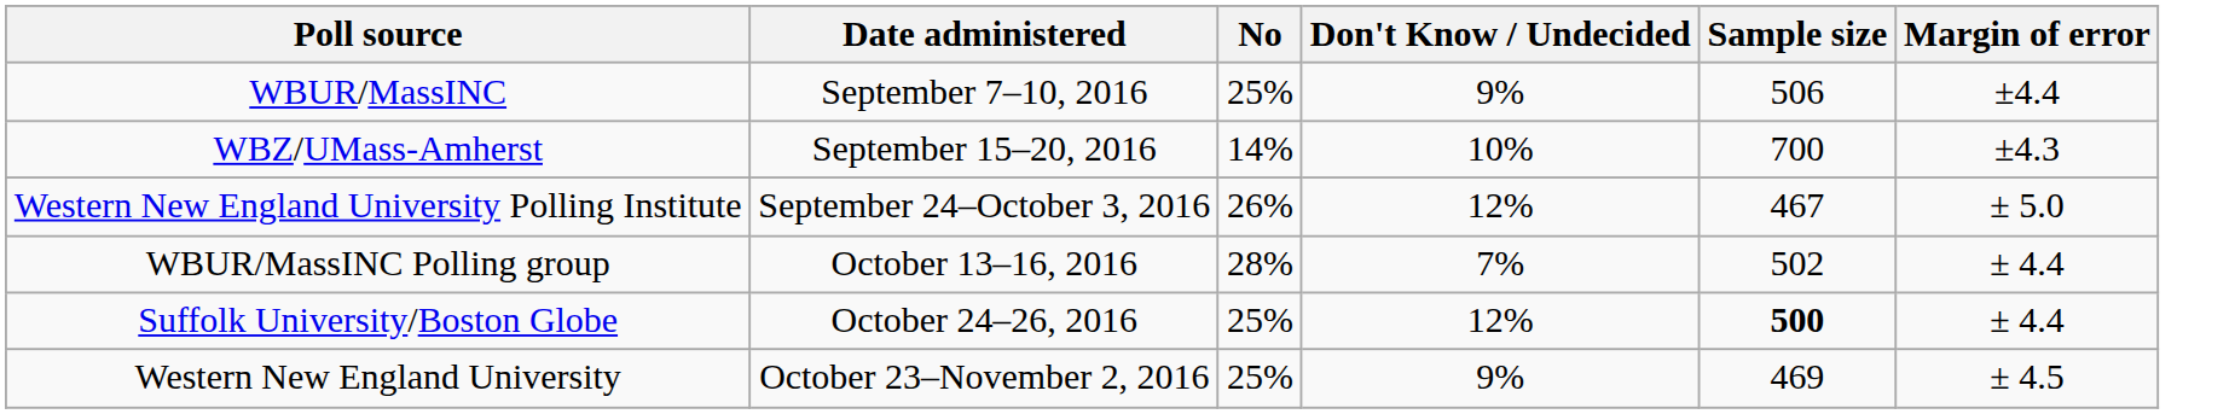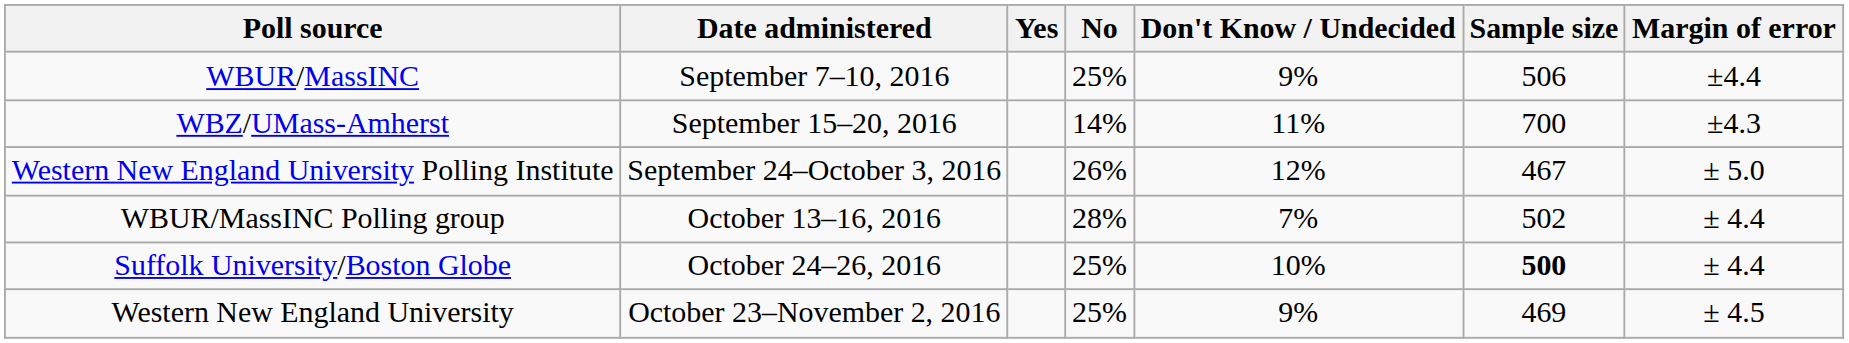+ column: Yes
WBZ/UMass-Amherst | Don't Know / Undecided: 10% -> 11%
Suffolk University/Boston Globe | Don't Know / Undecided: 12% -> 10%
